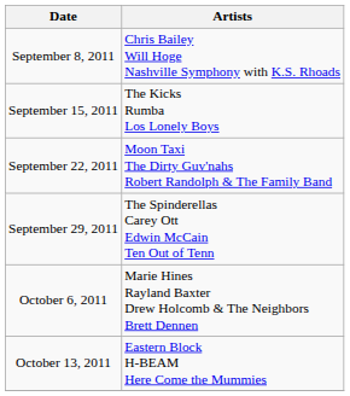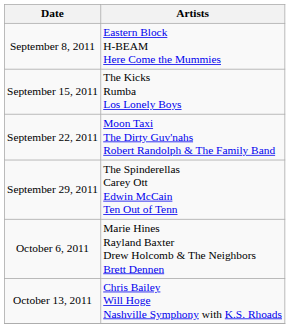September 8, 2011 | Artists: Chris Bailey Will Hoge Nashville Symphony with K.S. Rhoads -> Eastern Block H-BEAM Here Come the Mummies
October 13, 2011 | Artists: Eastern Block H-BEAM Here Come the Mummies -> Chris Bailey Will Hoge Nashville Symphony with K.S. Rhoads
